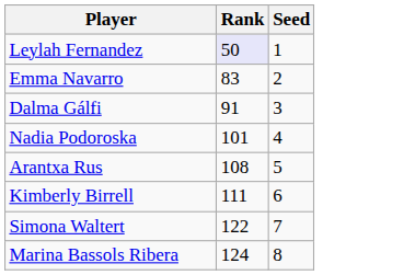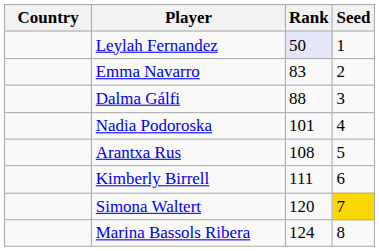+ column: Country
Dalma Gálfi | Rank: 91 -> 88
Simona Waltert | Rank: 122 -> 120
Simona Waltert | Seed: no background -> gold background
